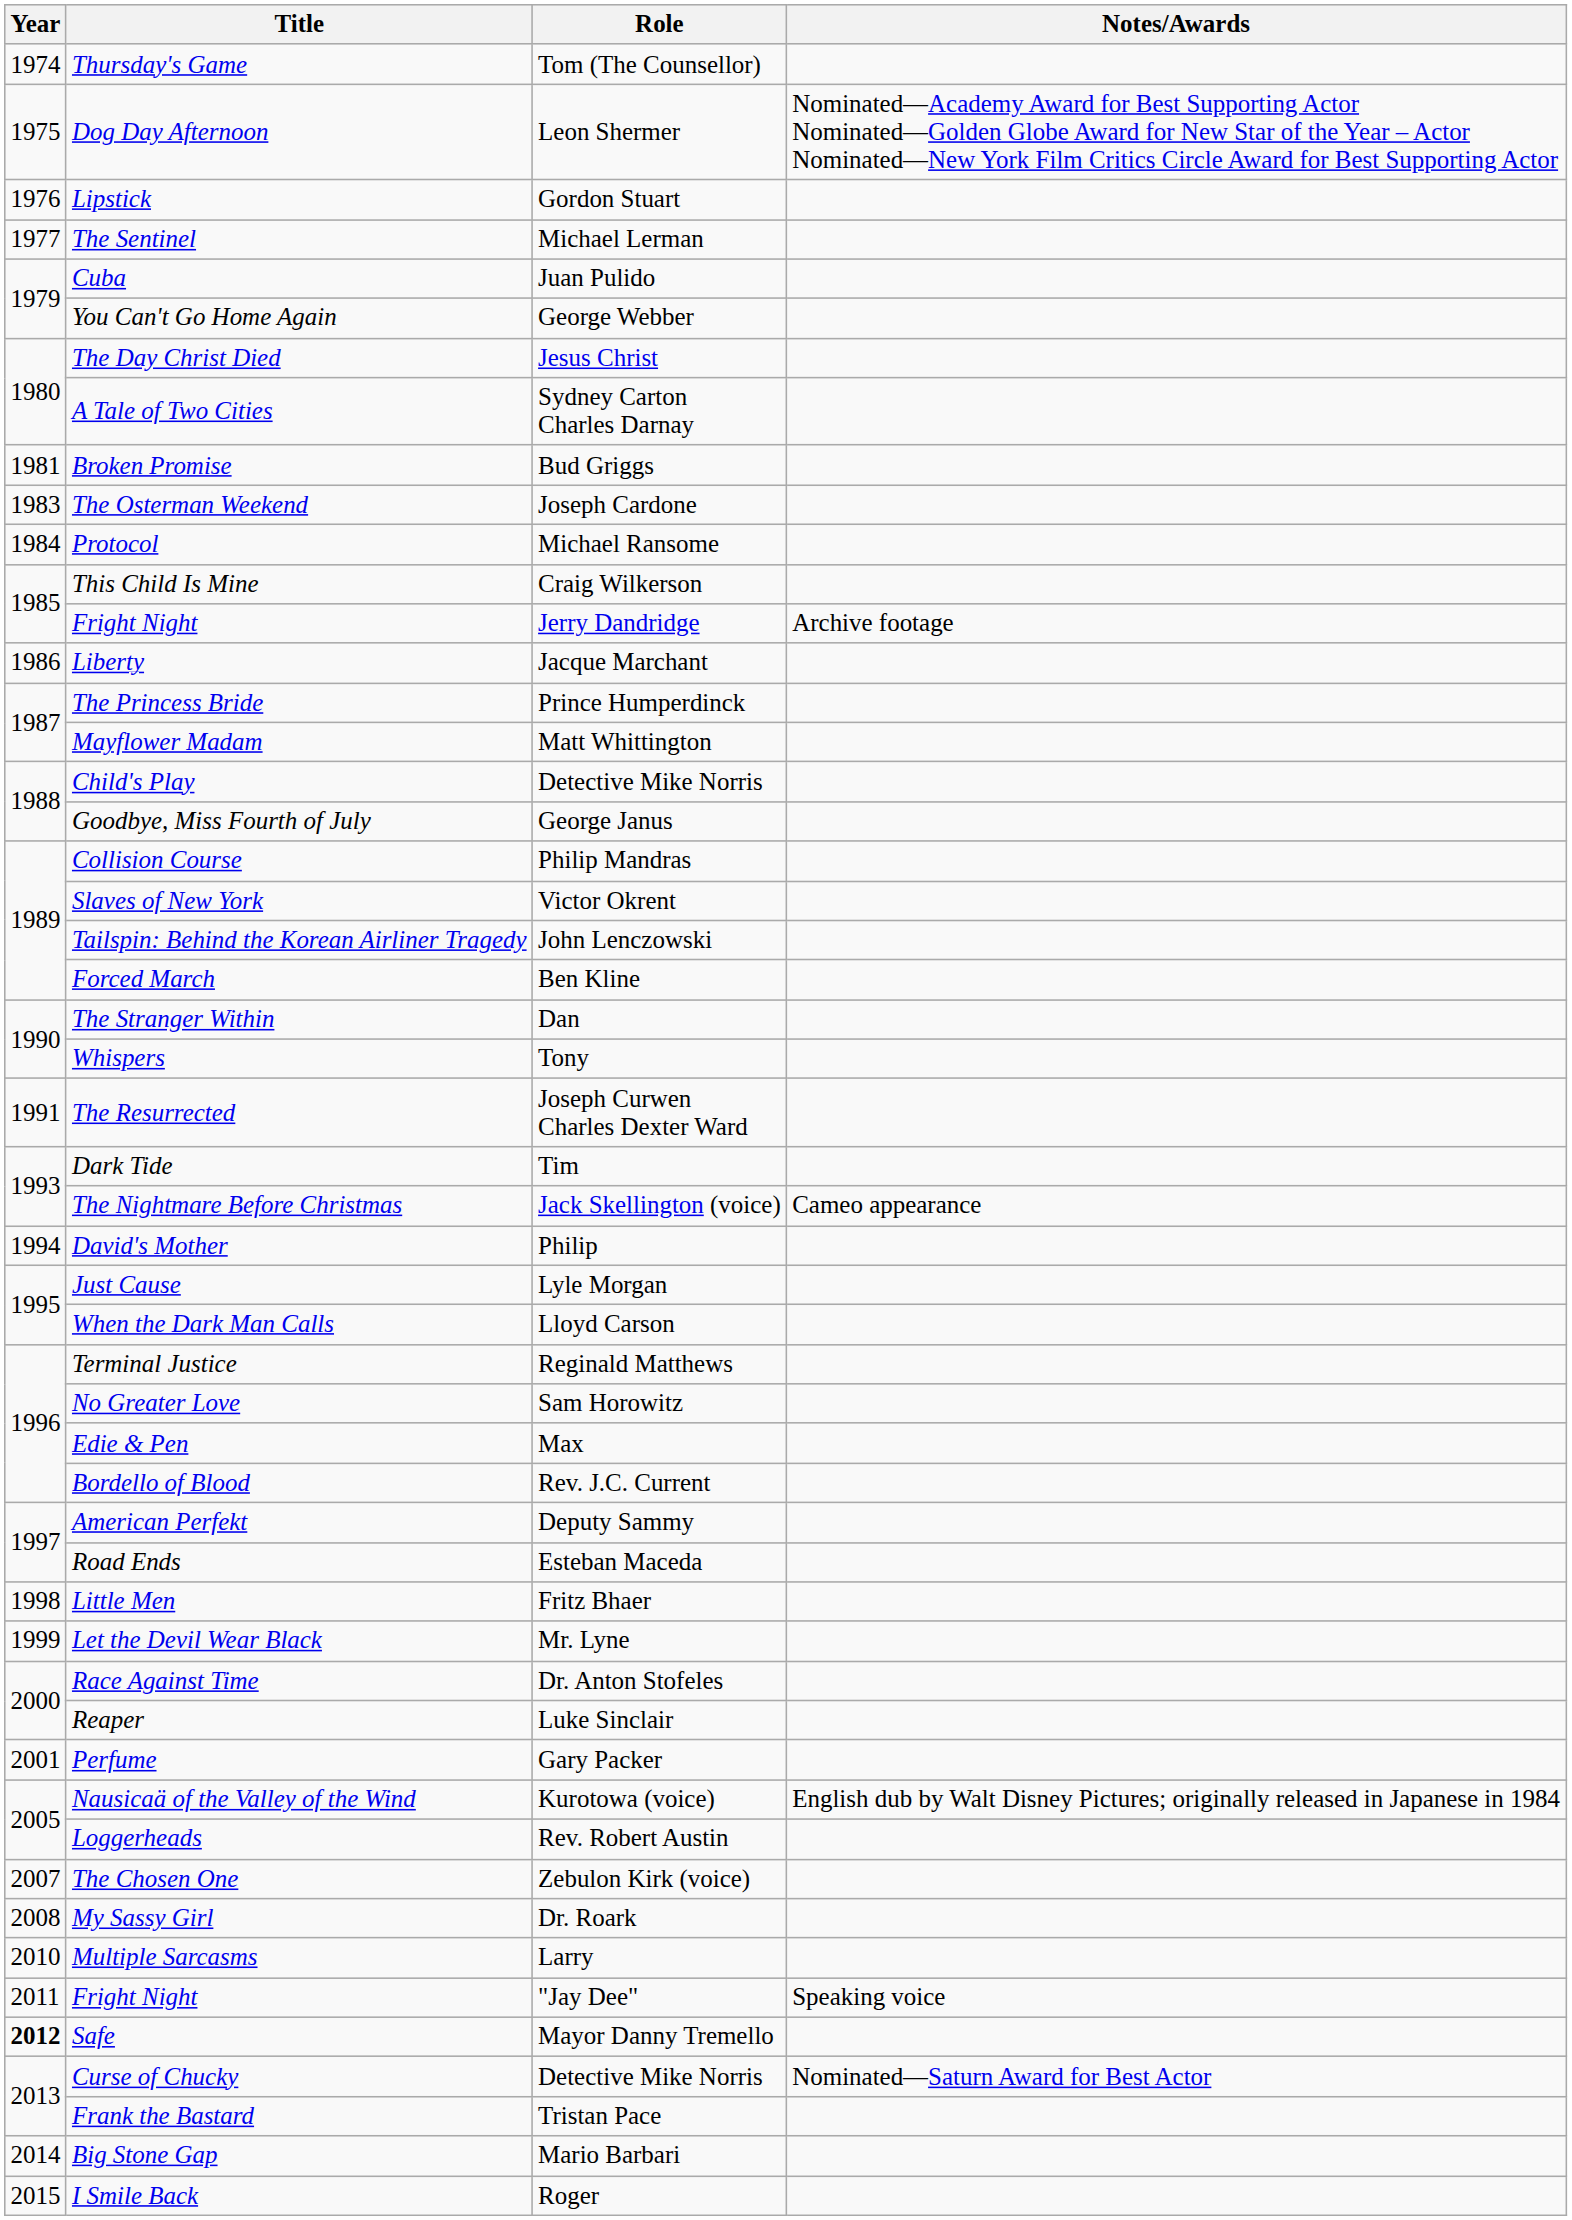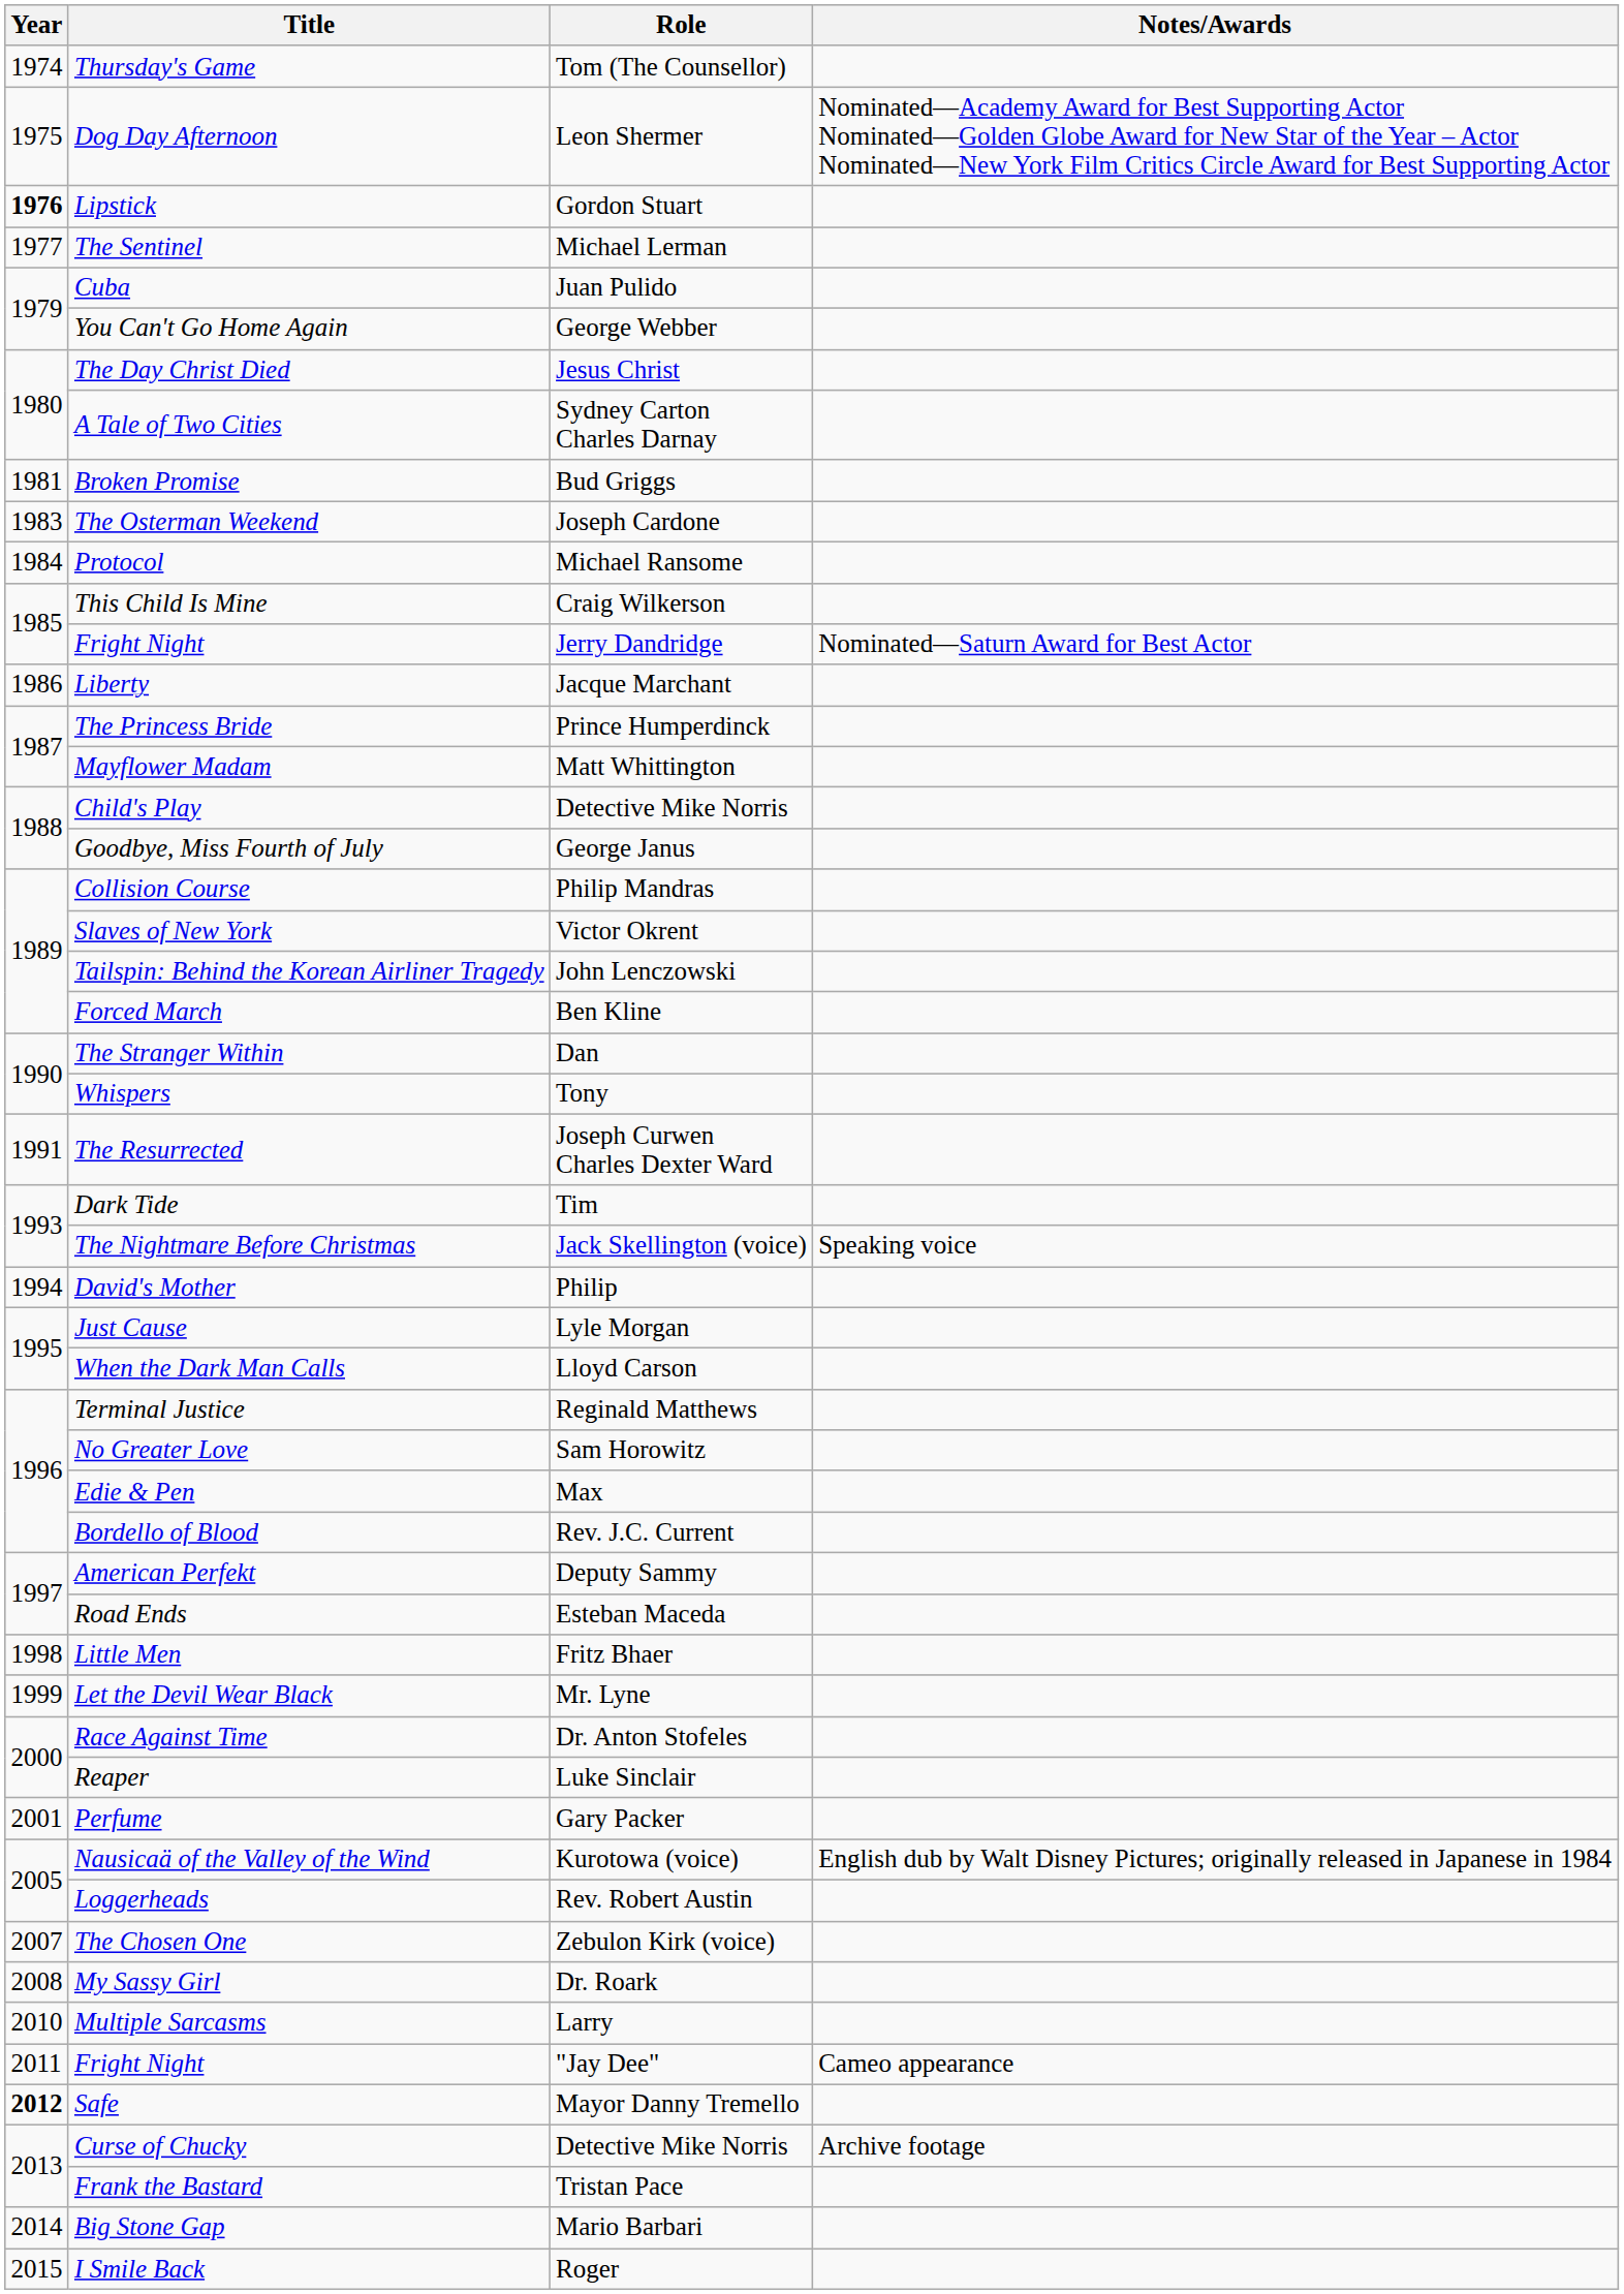Lipstick | Year: normal -> bold
Fright Night / Jerry Dandridge | Notes/Awards: Archive footage -> Nominated—Saturn Award for Best Actor
The Nightmare Before Christmas | Notes/Awards: Cameo appearance -> Speaking voice
Fright Night / "Jay Dee" | Notes/Awards: Speaking voice -> Cameo appearance
Curse of Chucky | Notes/Awards: Nominated—Saturn Award for Best Actor -> Archive footage
